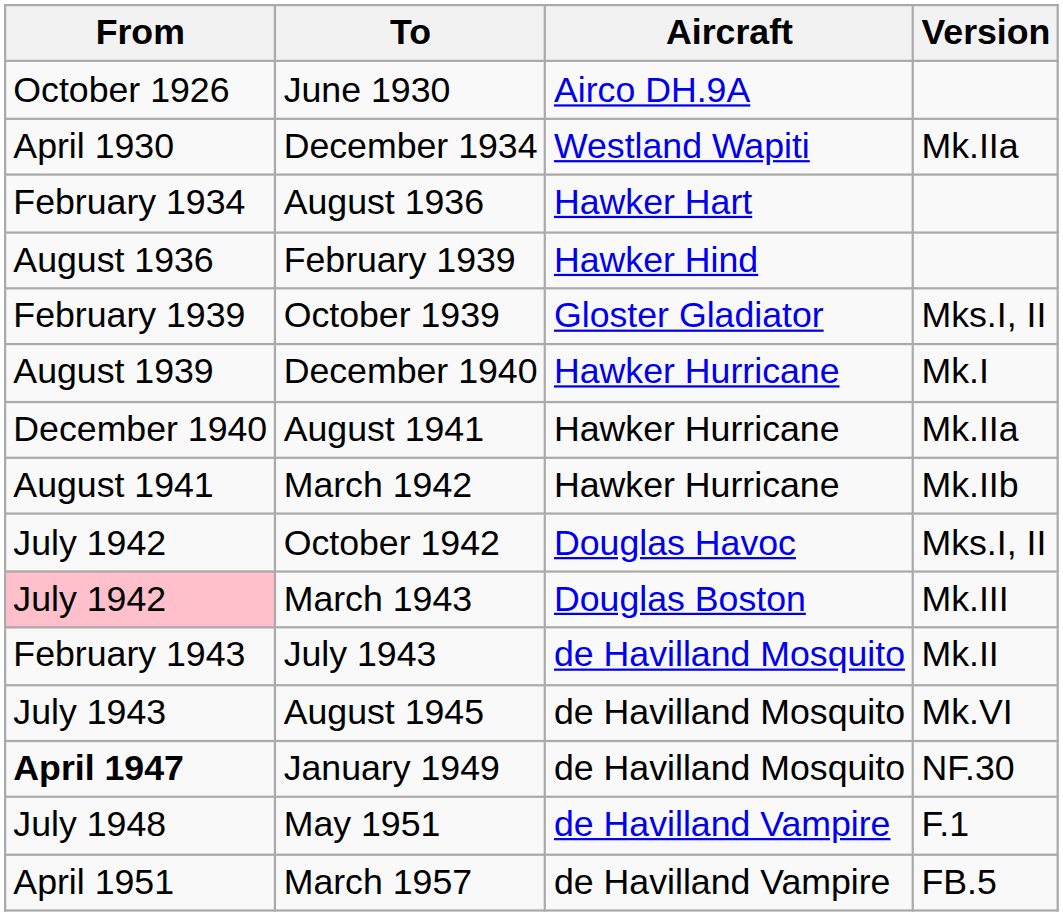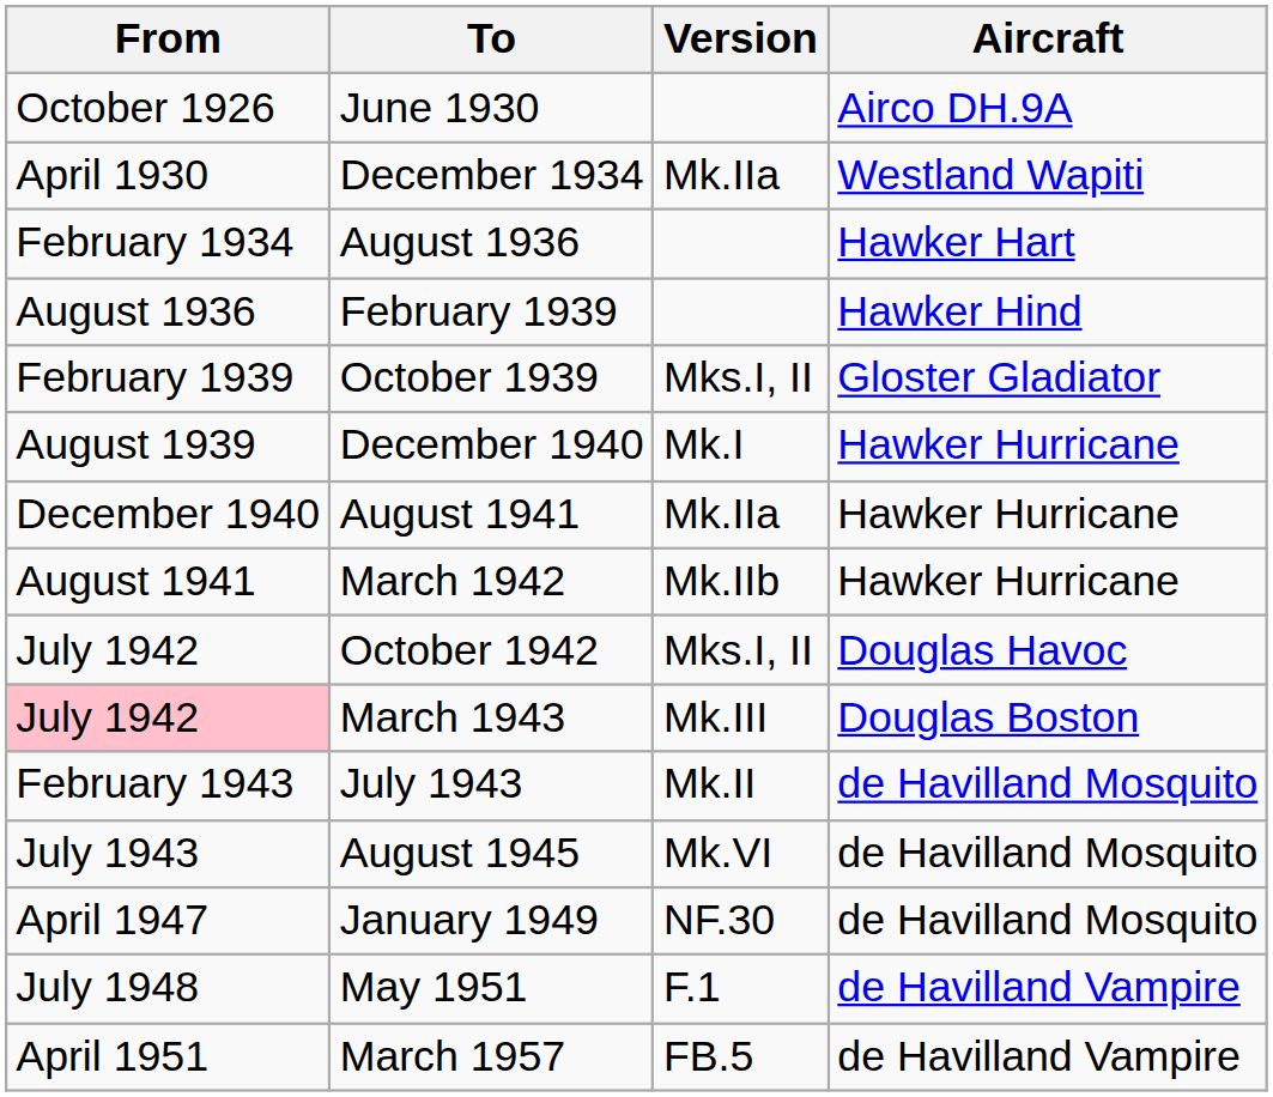columns swapped: Aircraft <-> Version
January 1949 | From: bold -> normal
